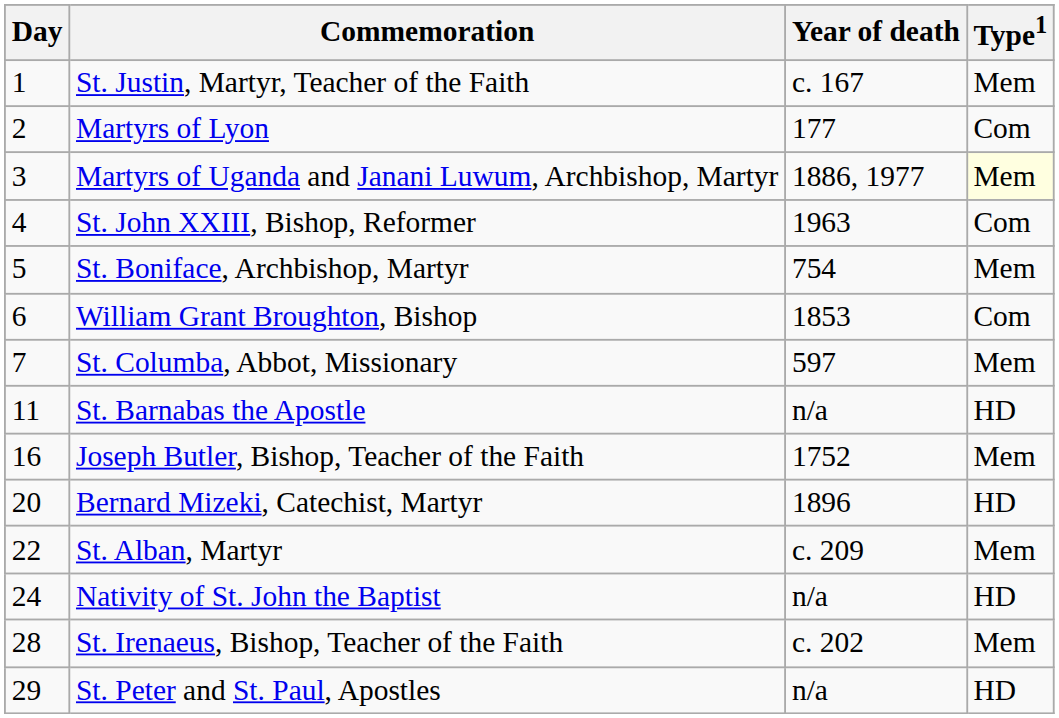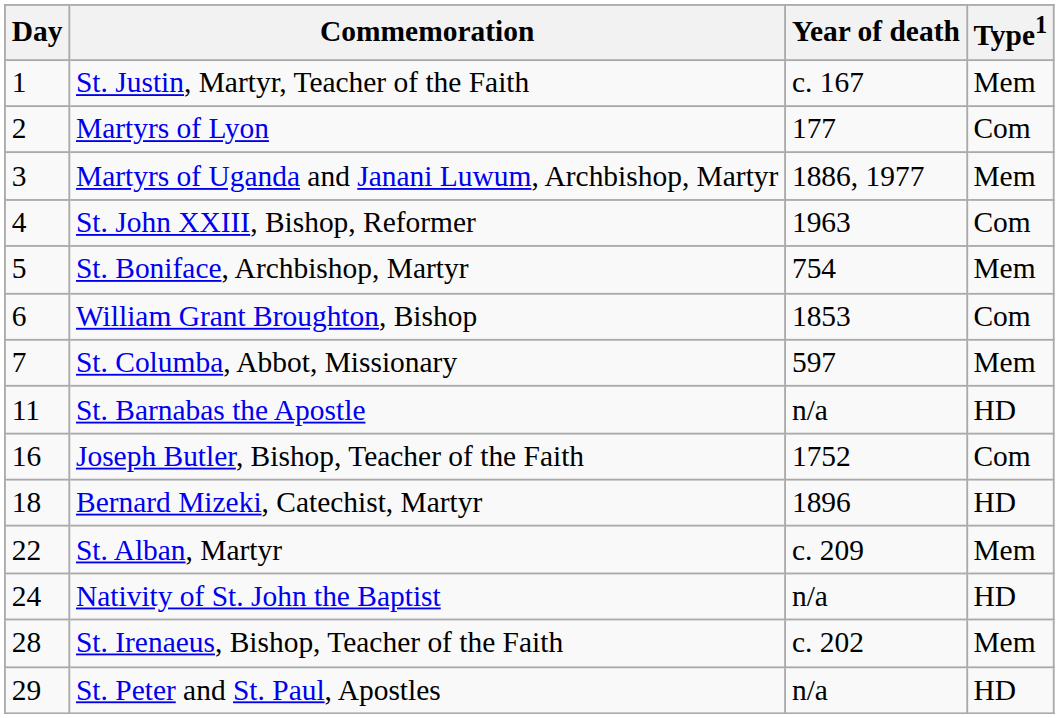Martyrs of Uganda and Janani Luwum, Archbishop, Martyr | Type1: lightyellow background -> no background
Joseph Butler, Bishop, Teacher of the Faith | Type1: Mem -> Com
Bernard Mizeki, Catechist, Martyr | Day: 20 -> 18
